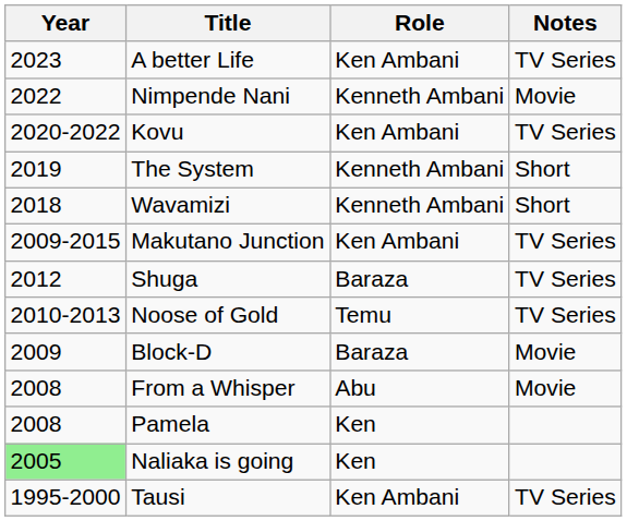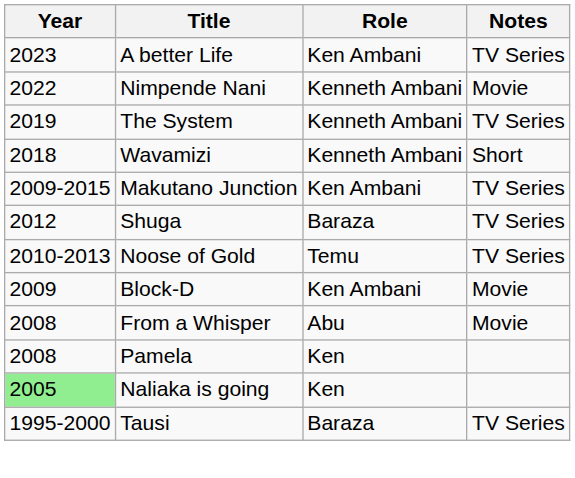- row: 2020-2022 | Kovu | Ken Ambani | TV Series
The System | Notes: Short -> TV Series
Block-D | Role: Baraza -> Ken Ambani
Tausi | Role: Ken Ambani -> Baraza
